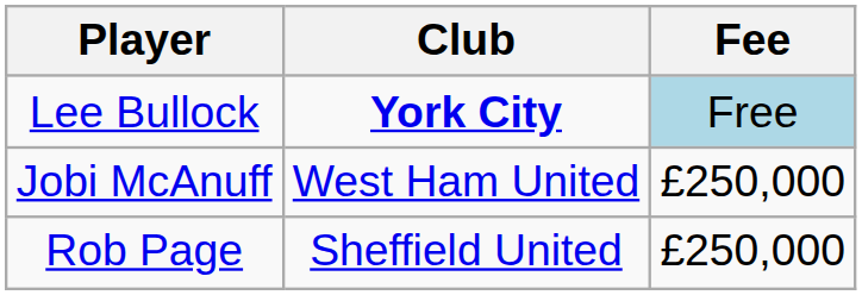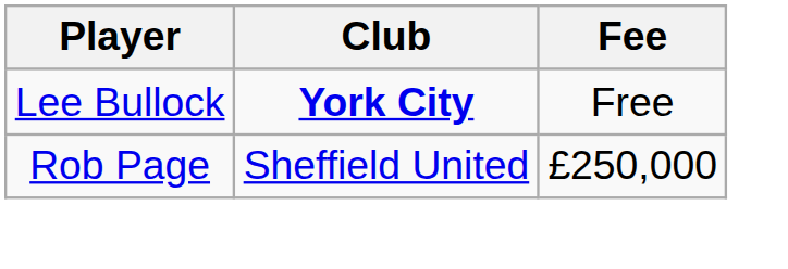Lee Bullock | Fee: lightblue background -> no background
- row: Jobi McAnuff | West Ham United | £250,000
